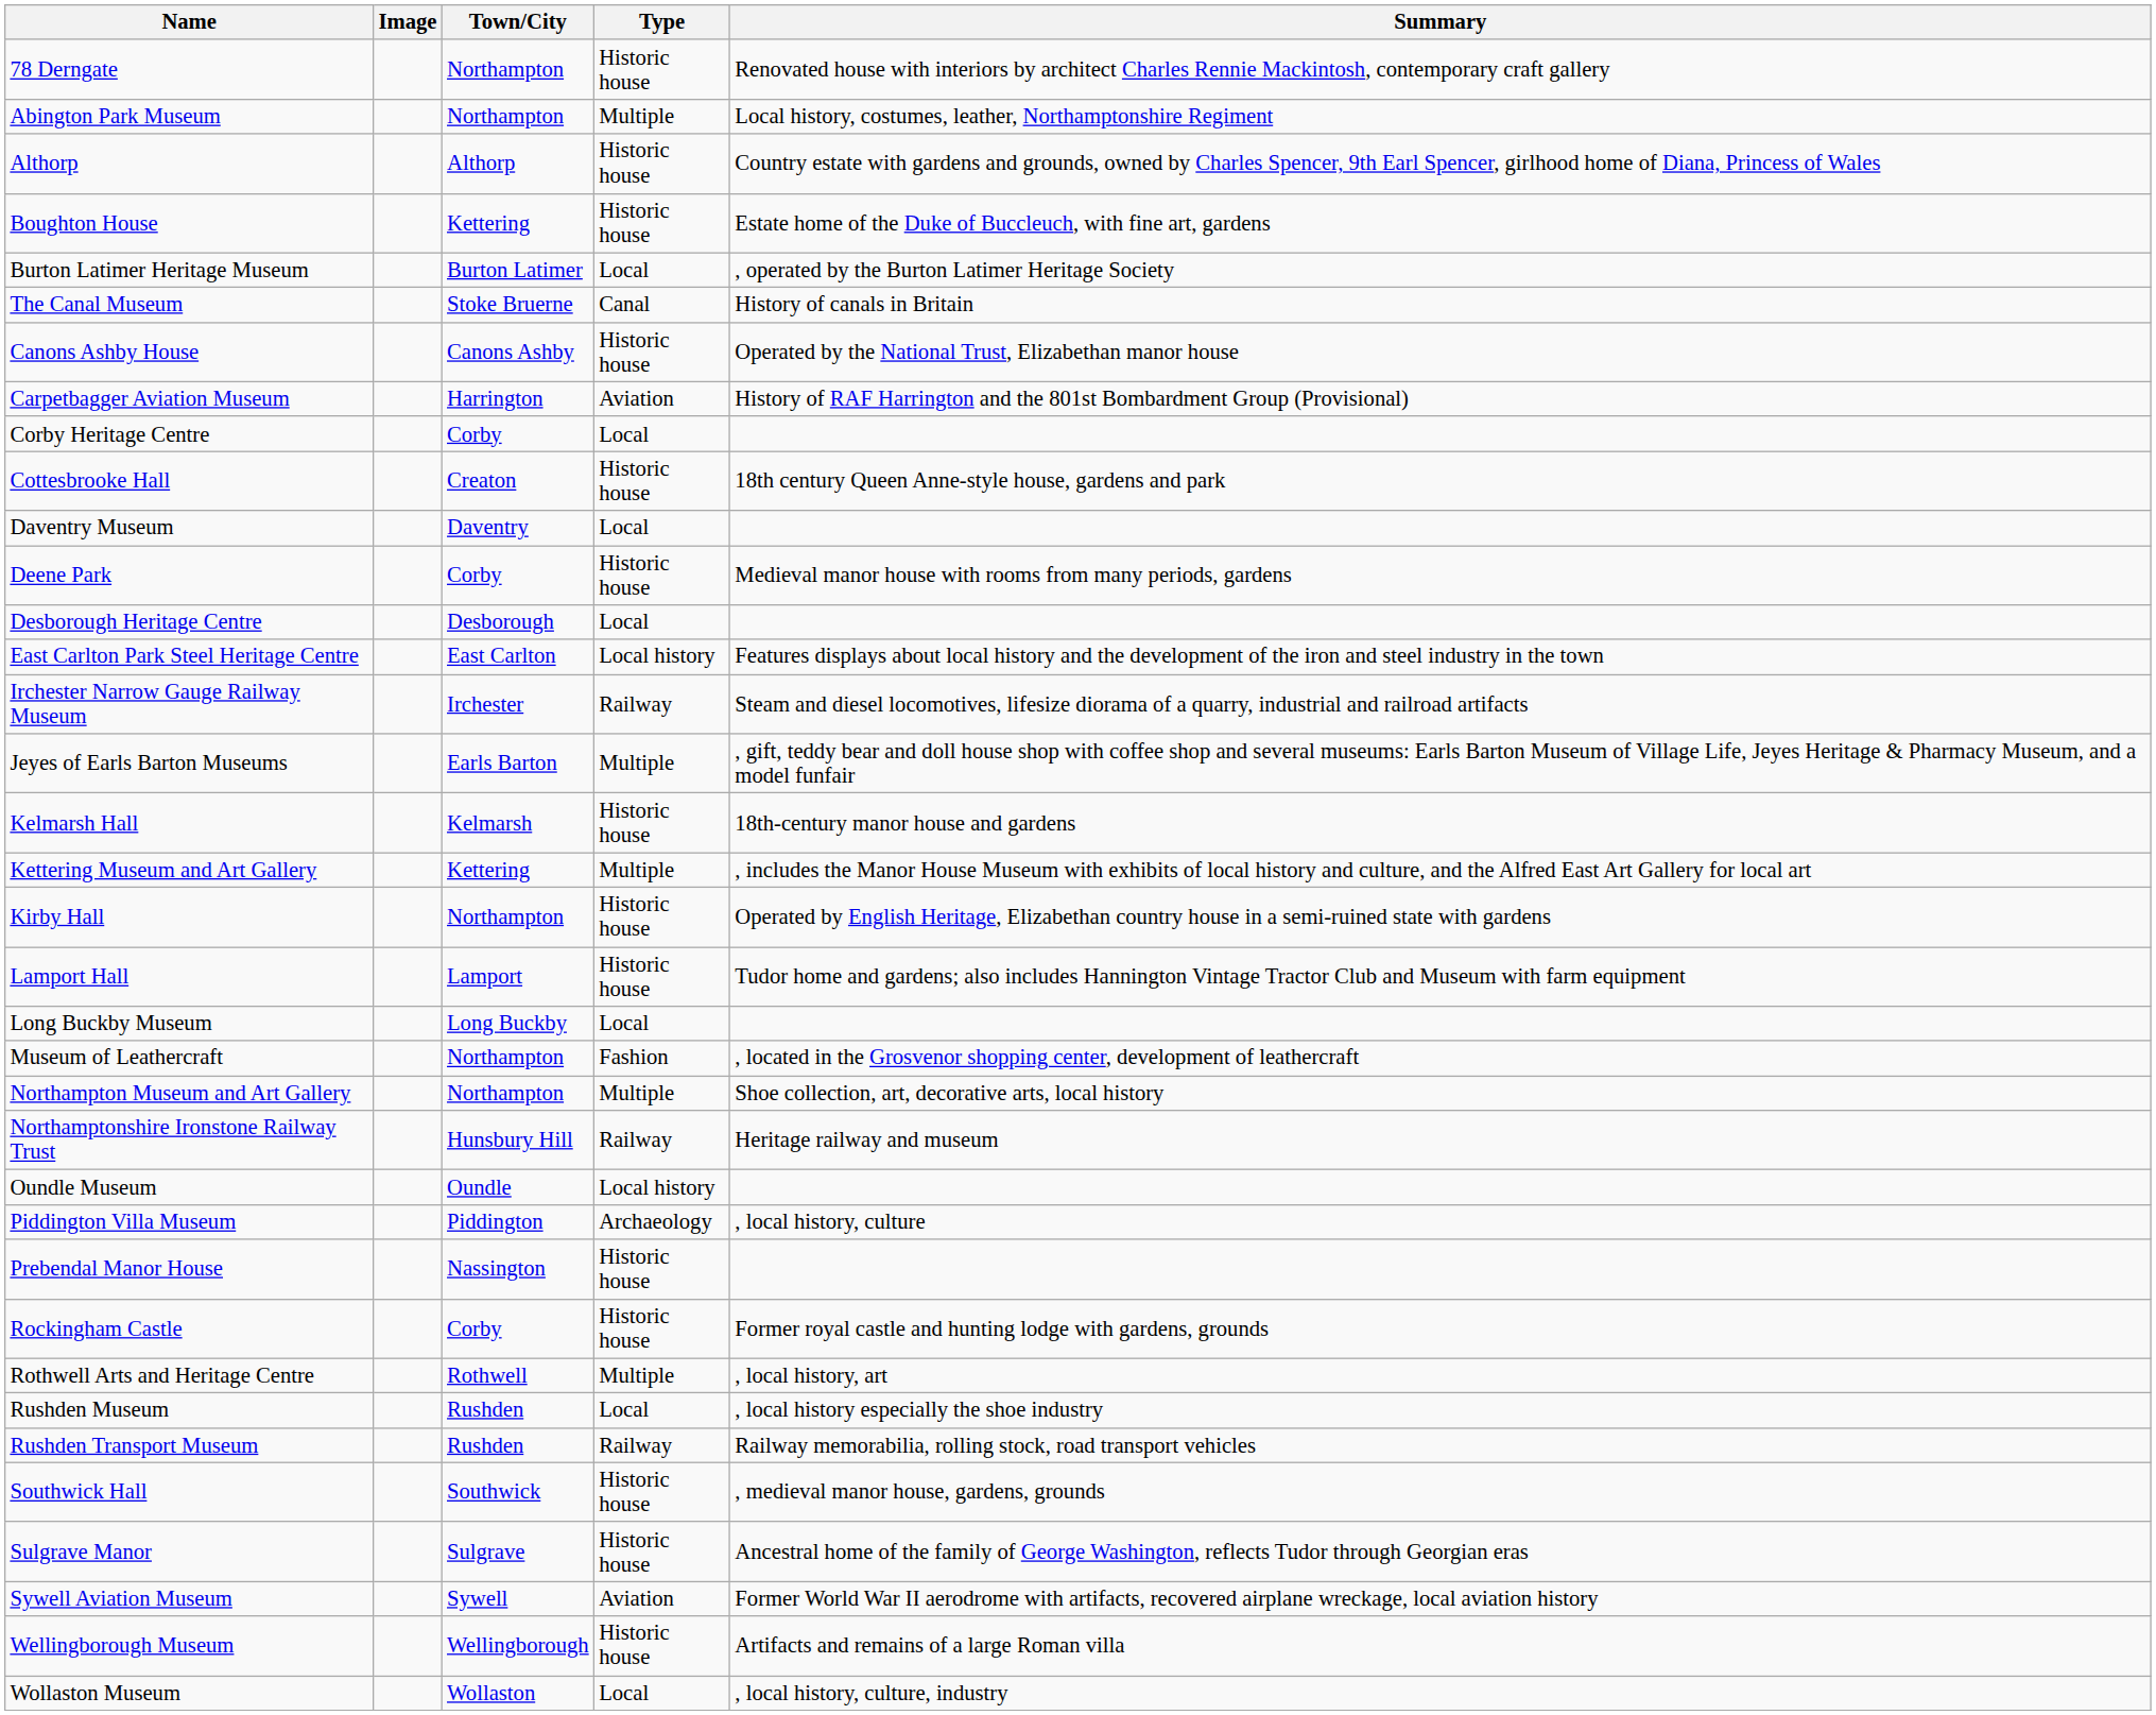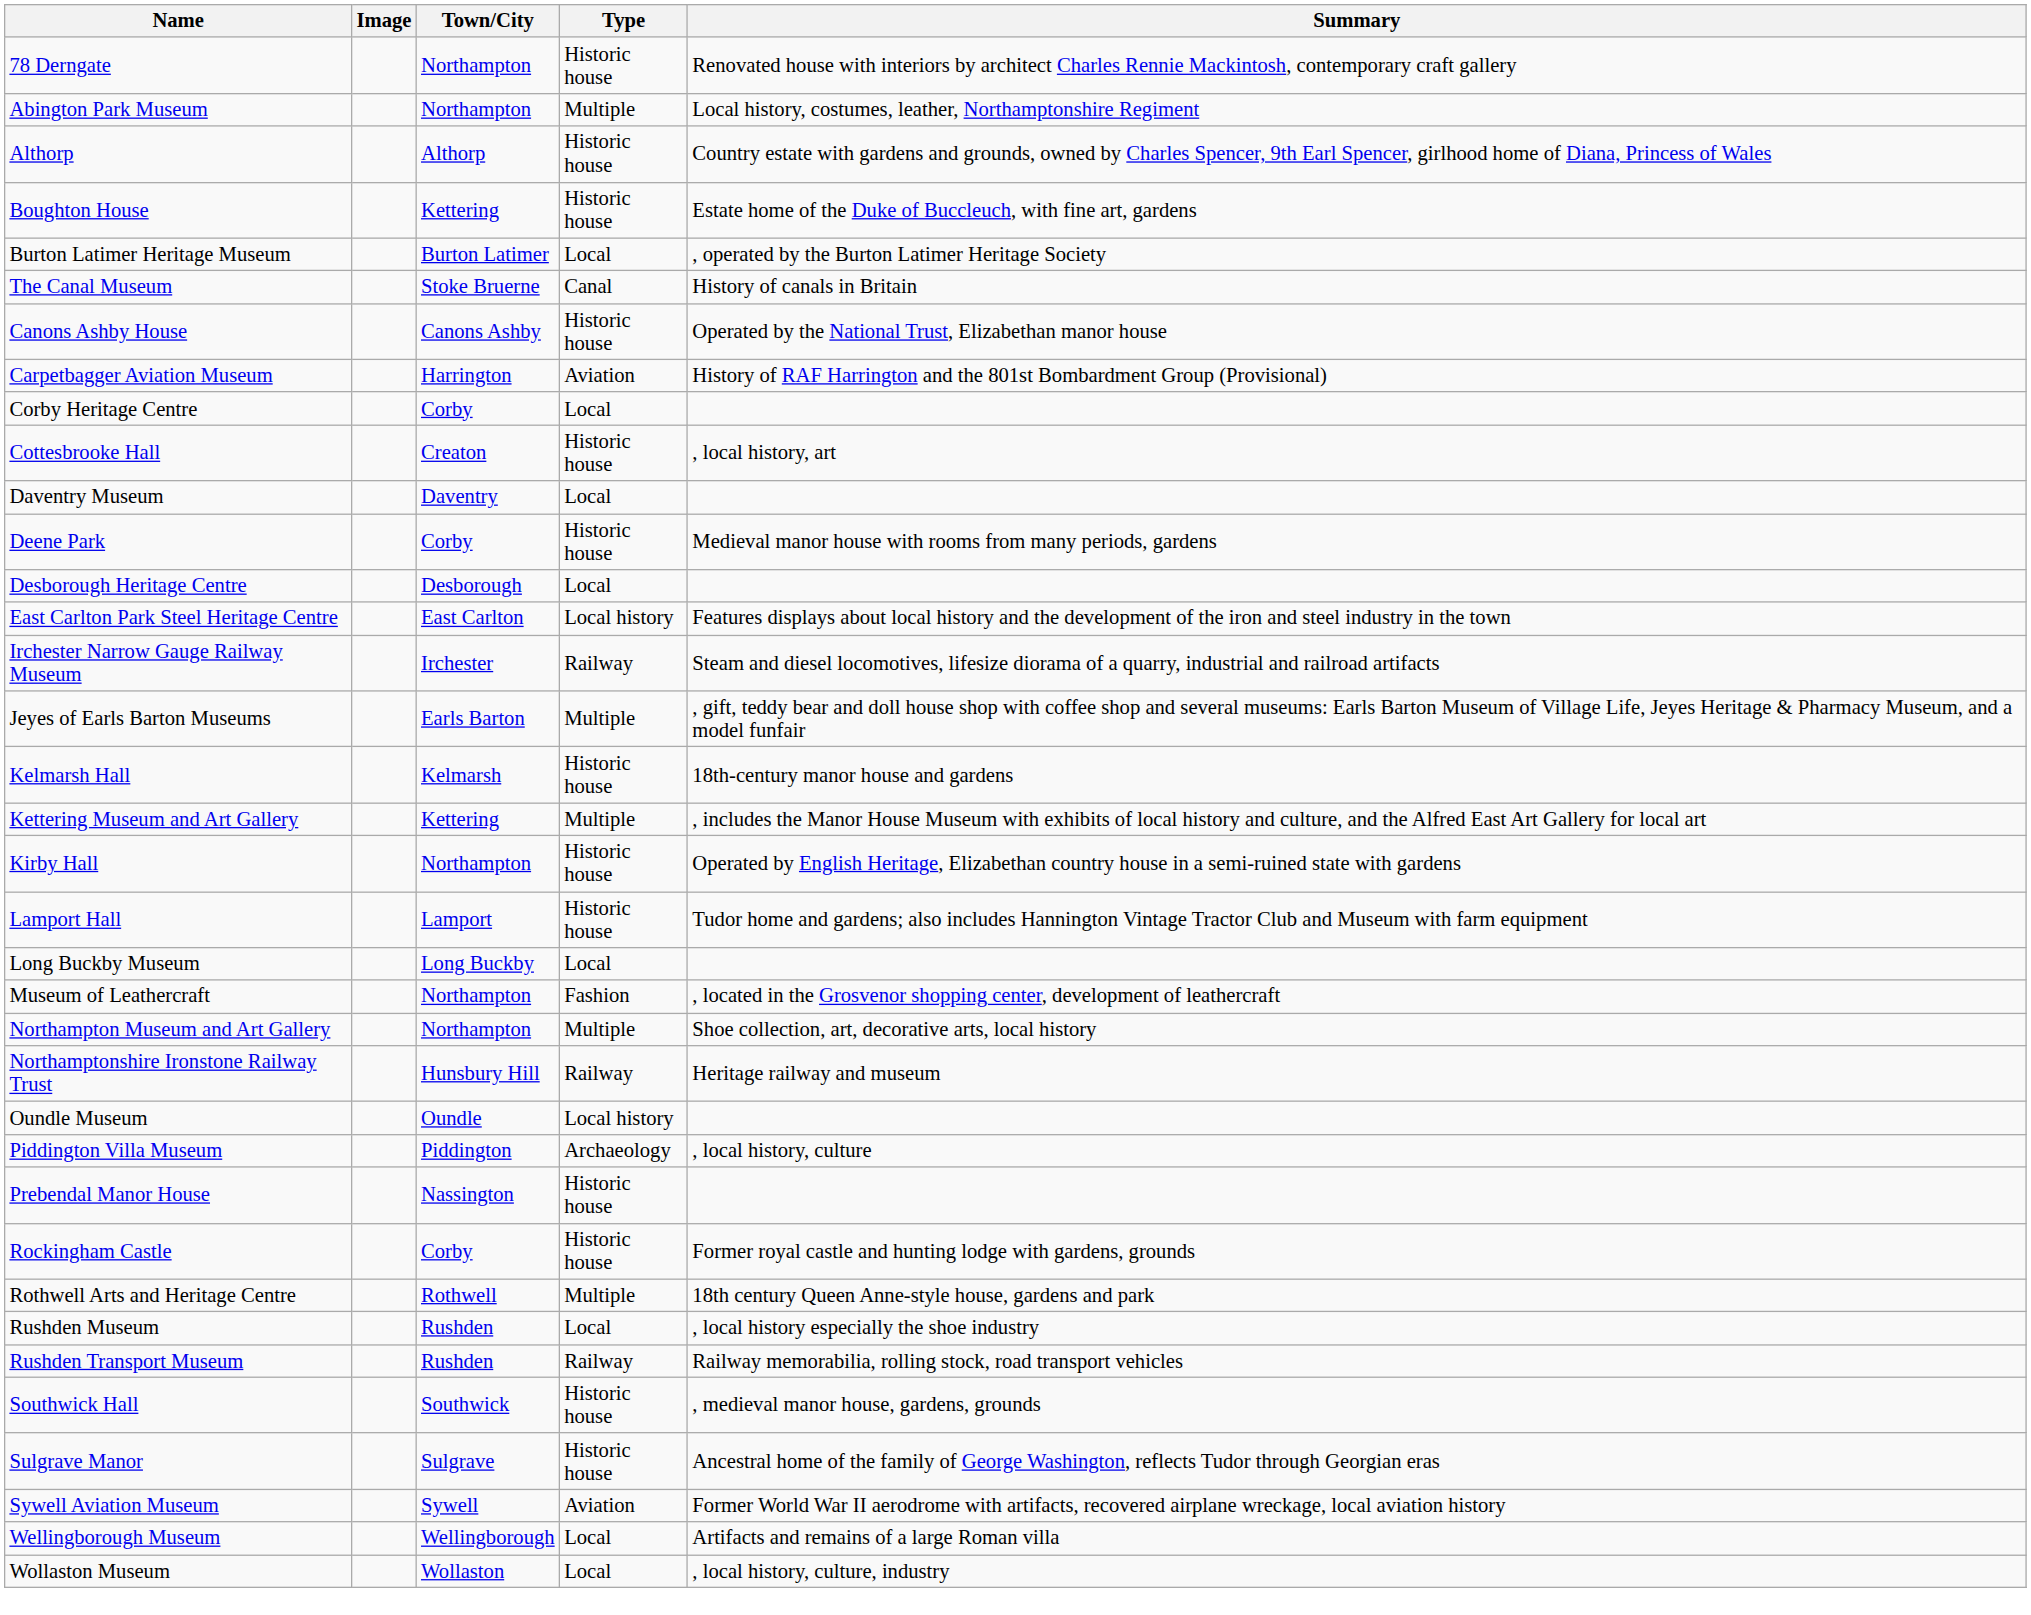Cottesbrooke Hall | Summary: 18th century Queen Anne-style house, gardens and park -> , local history, art
Rothwell Arts and Heritage Centre | Summary: , local history, art -> 18th century Queen Anne-style house, gardens and park
Wellingborough Museum | Type: Historic house -> Local
